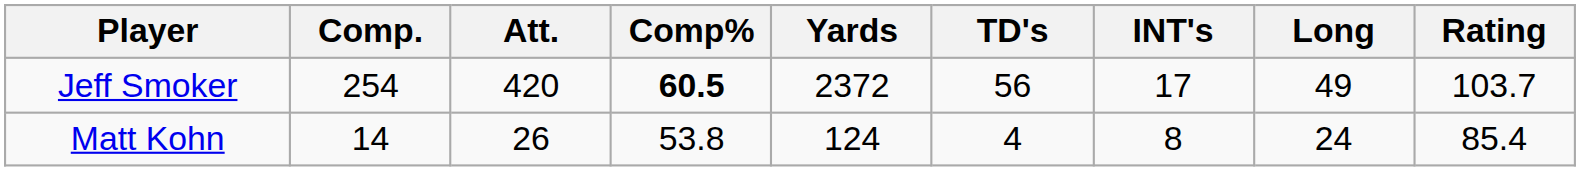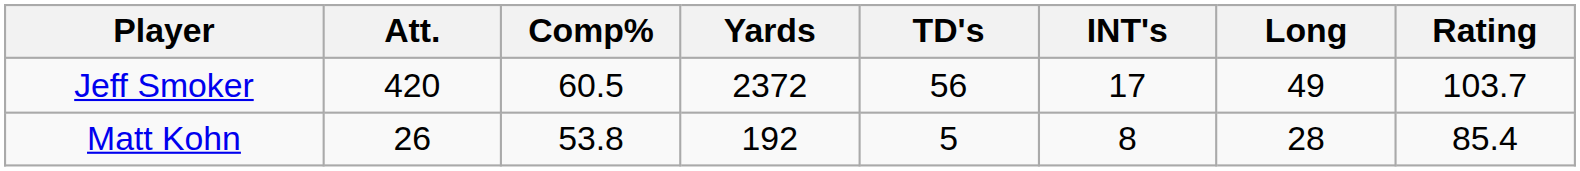- column: Comp. | 254 | 14
Jeff Smoker | Comp%: bold -> normal
Matt Kohn | Yards: 124 -> 192
Matt Kohn | TD's: 4 -> 5
Matt Kohn | Long: 24 -> 28
